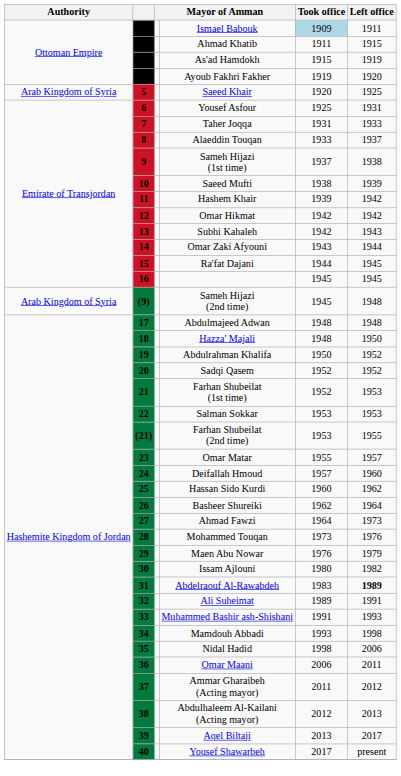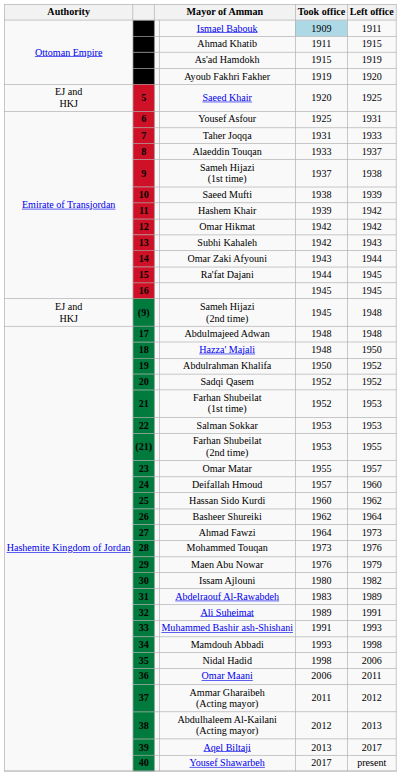Saeed Khair | Authority: Arab Kingdom of Syria -> EJ and HKJ
Sameh Hijazi (2nd time) | Authority: Arab Kingdom of Syria -> EJ and HKJ
Abdelraouf Al-Rawabdeh | Left office: bold -> normal
